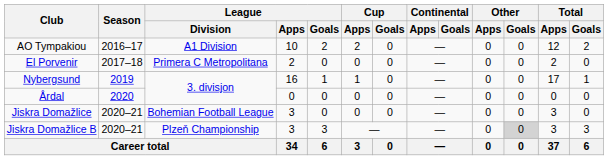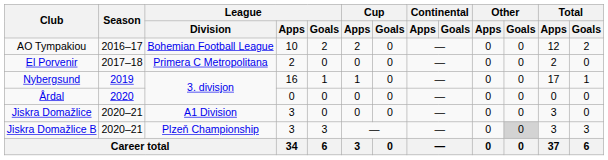AO Tympakiou | League / Division: A1 Division -> Bohemian Football League
Jiskra Domažlice | League / Division: Bohemian Football League -> A1 Division
